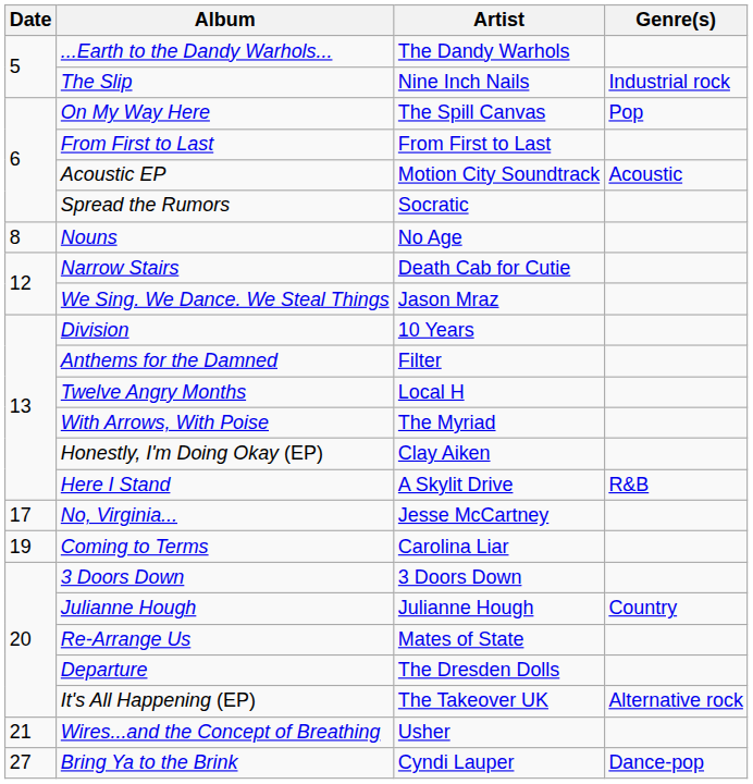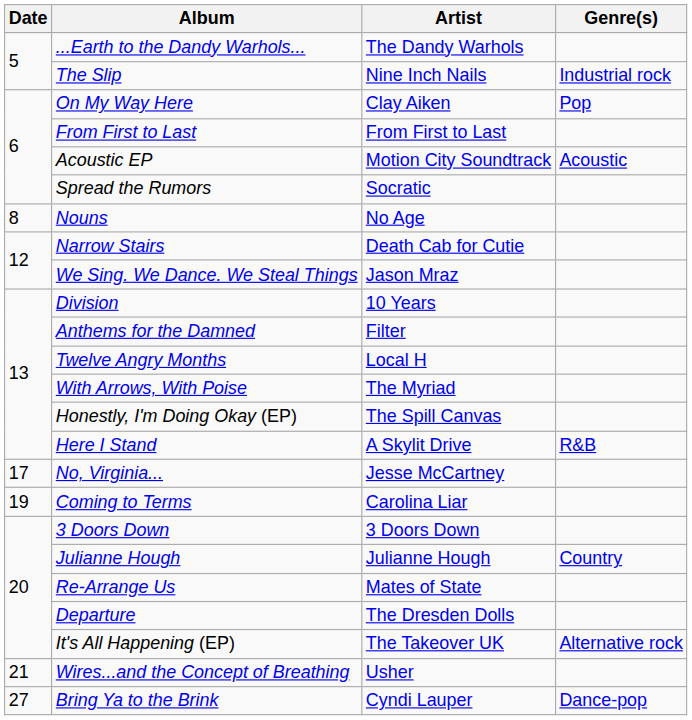On My Way Here | Artist: The Spill Canvas -> Clay Aiken
Honestly, I'm Doing Okay (EP) | Artist: Clay Aiken -> The Spill Canvas
